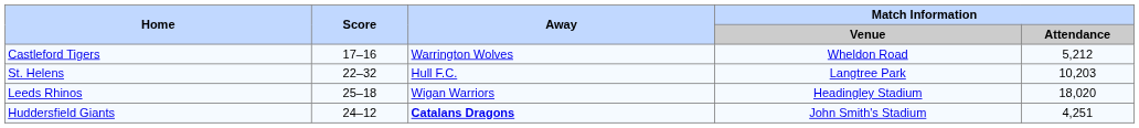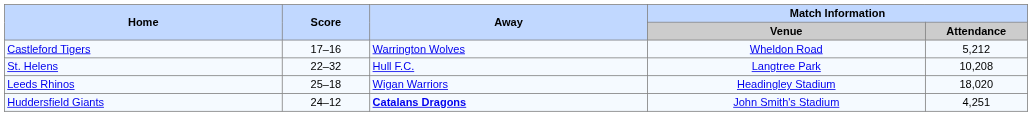St. Helens | Match Information / Attendance: 10,203 -> 10,208
